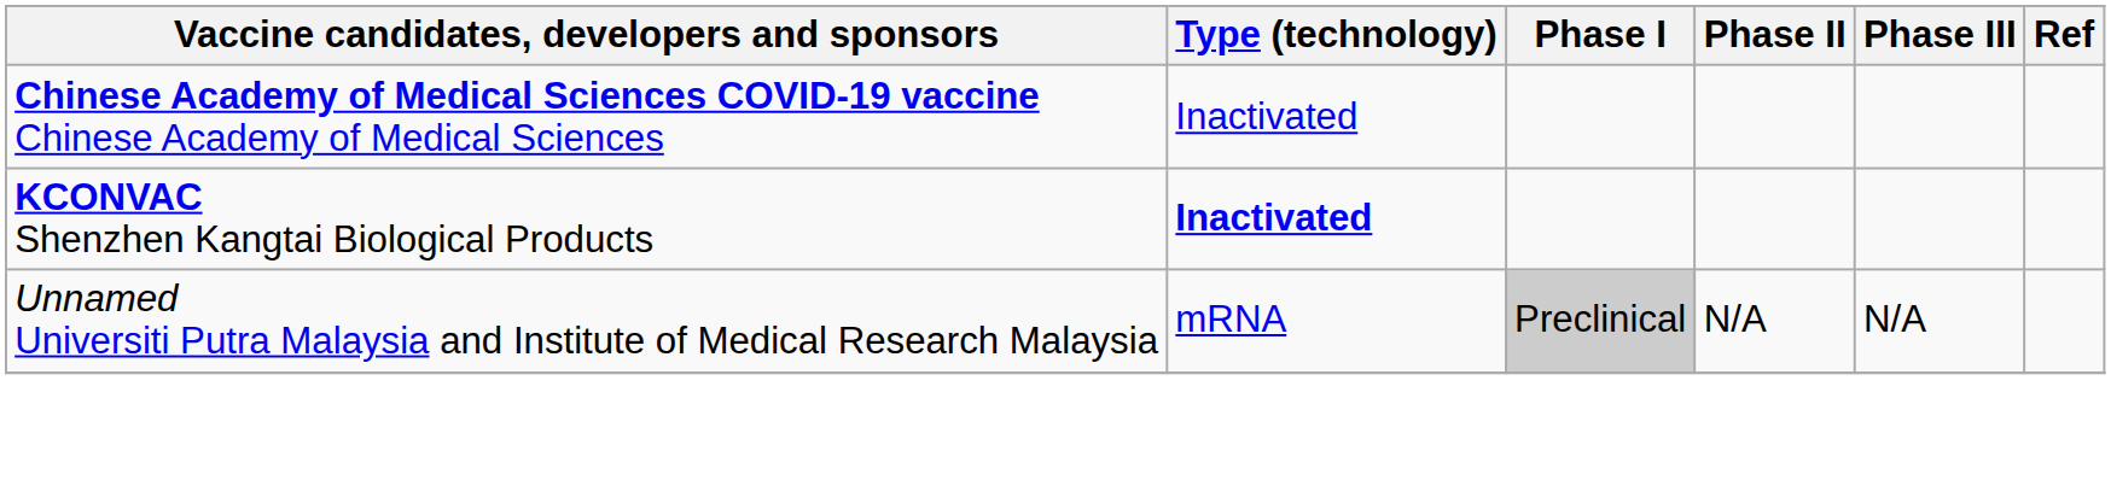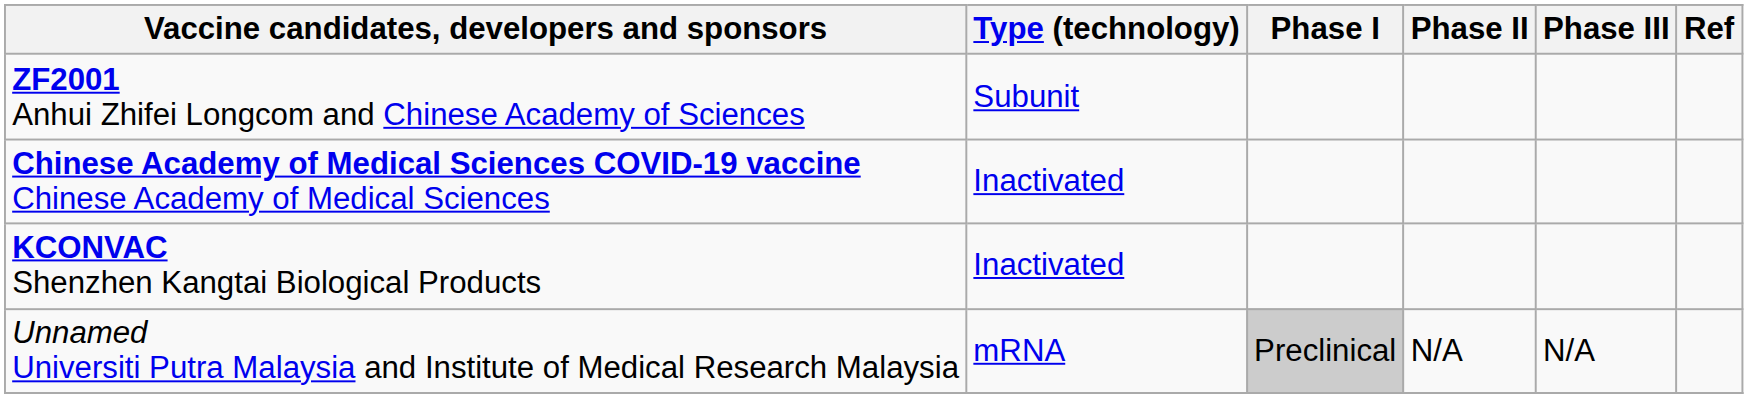+ row: ZF2001 Anhui Zhifei Longcom and Chinese Academy of Sciences | Subunit
KCONVAC Shenzhen Kangtai Biological Products | Type (technology): bold -> normal
